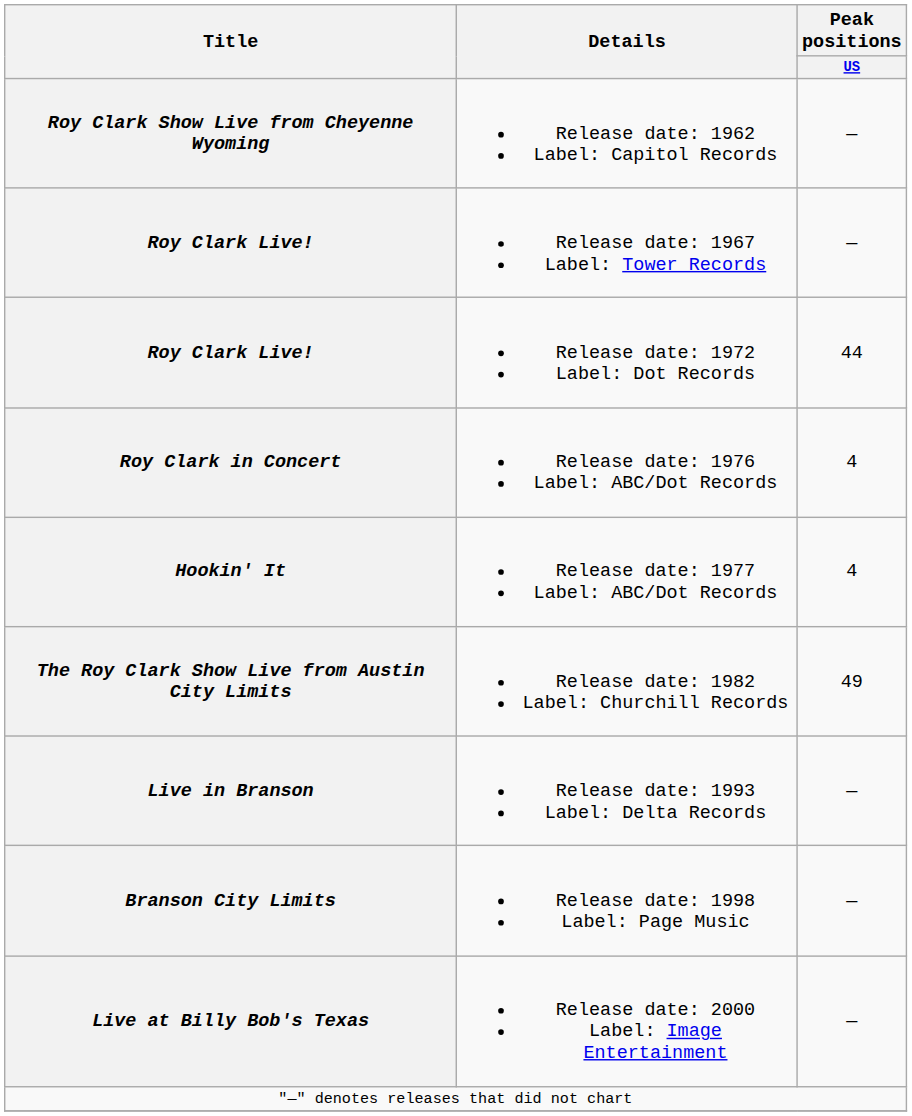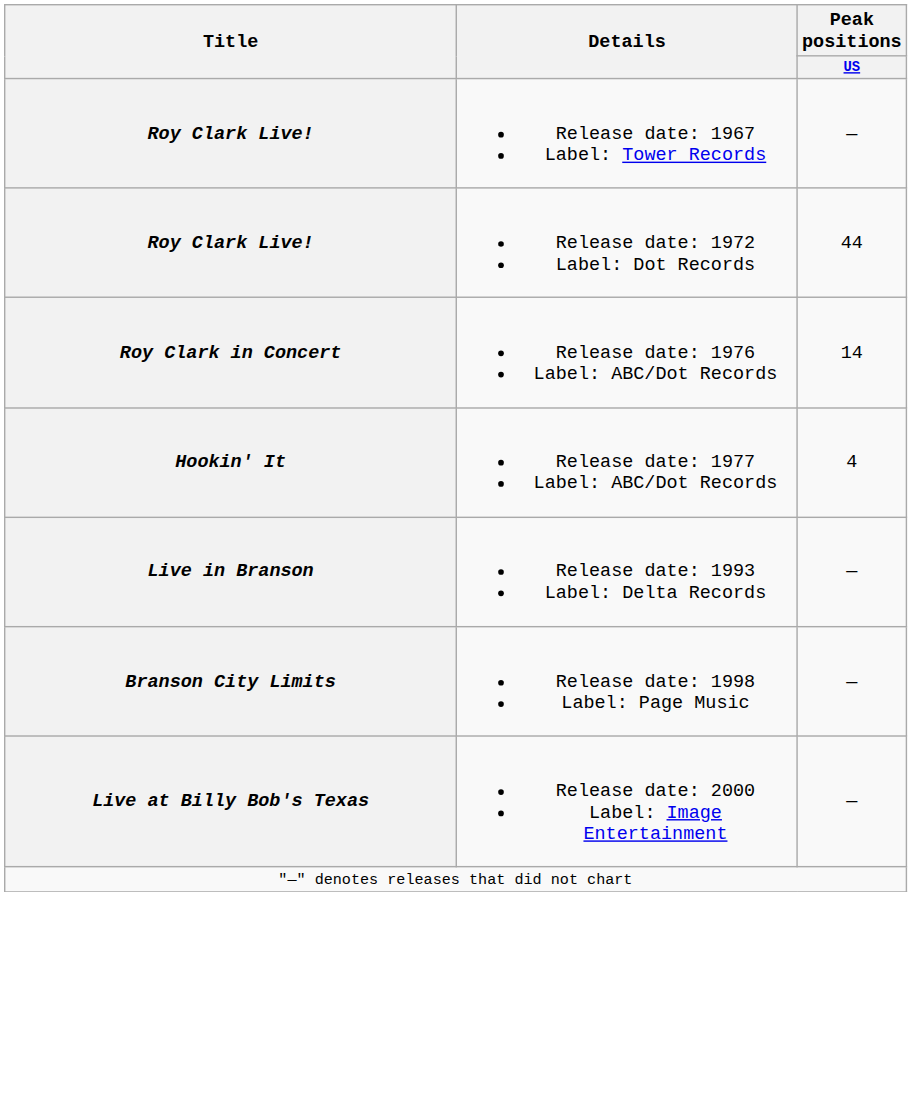- row: Roy Clark Show Live from Cheyenne Wyoming | Release date: 1962 Label: Capitol Records | —
Roy Clark in Concert | Peak positions / US: 4 -> 14
- row: The Roy Clark Show Live from Austin City Limits | Release date: 1982 Label: Churchill Records | 49
